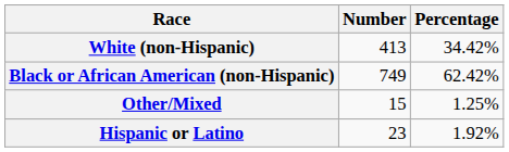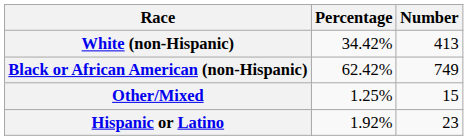columns swapped: Number <-> Percentage
